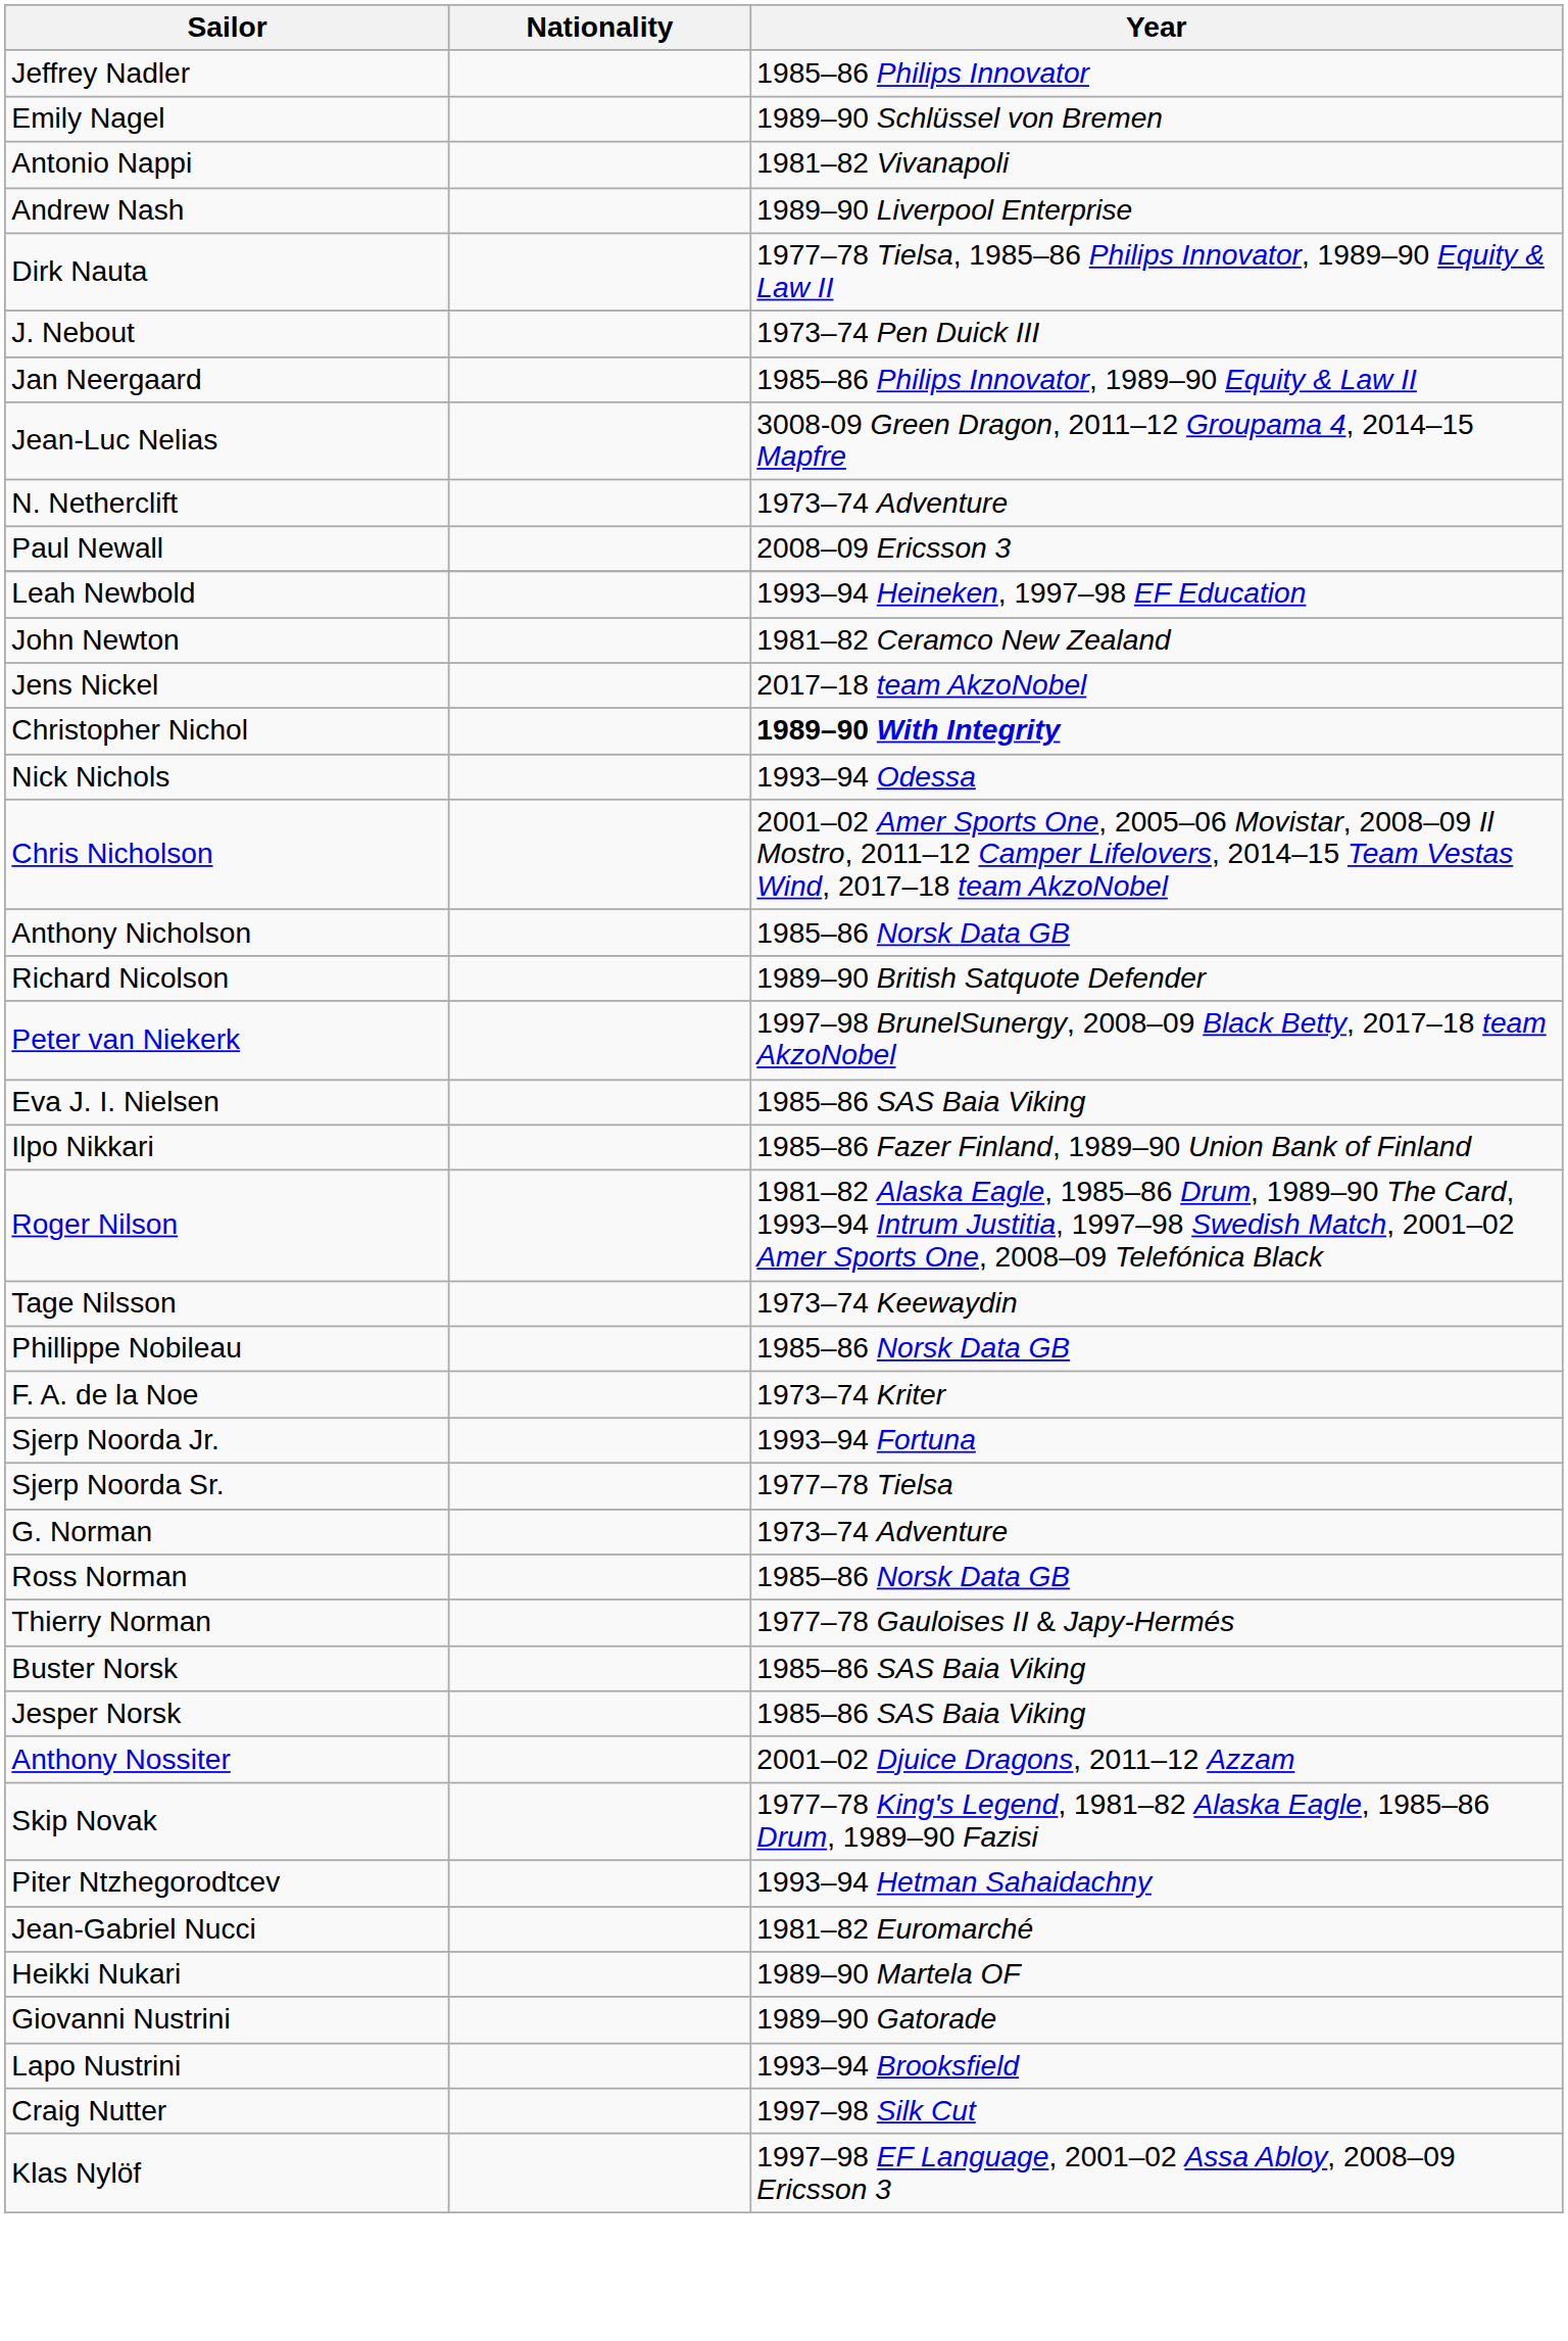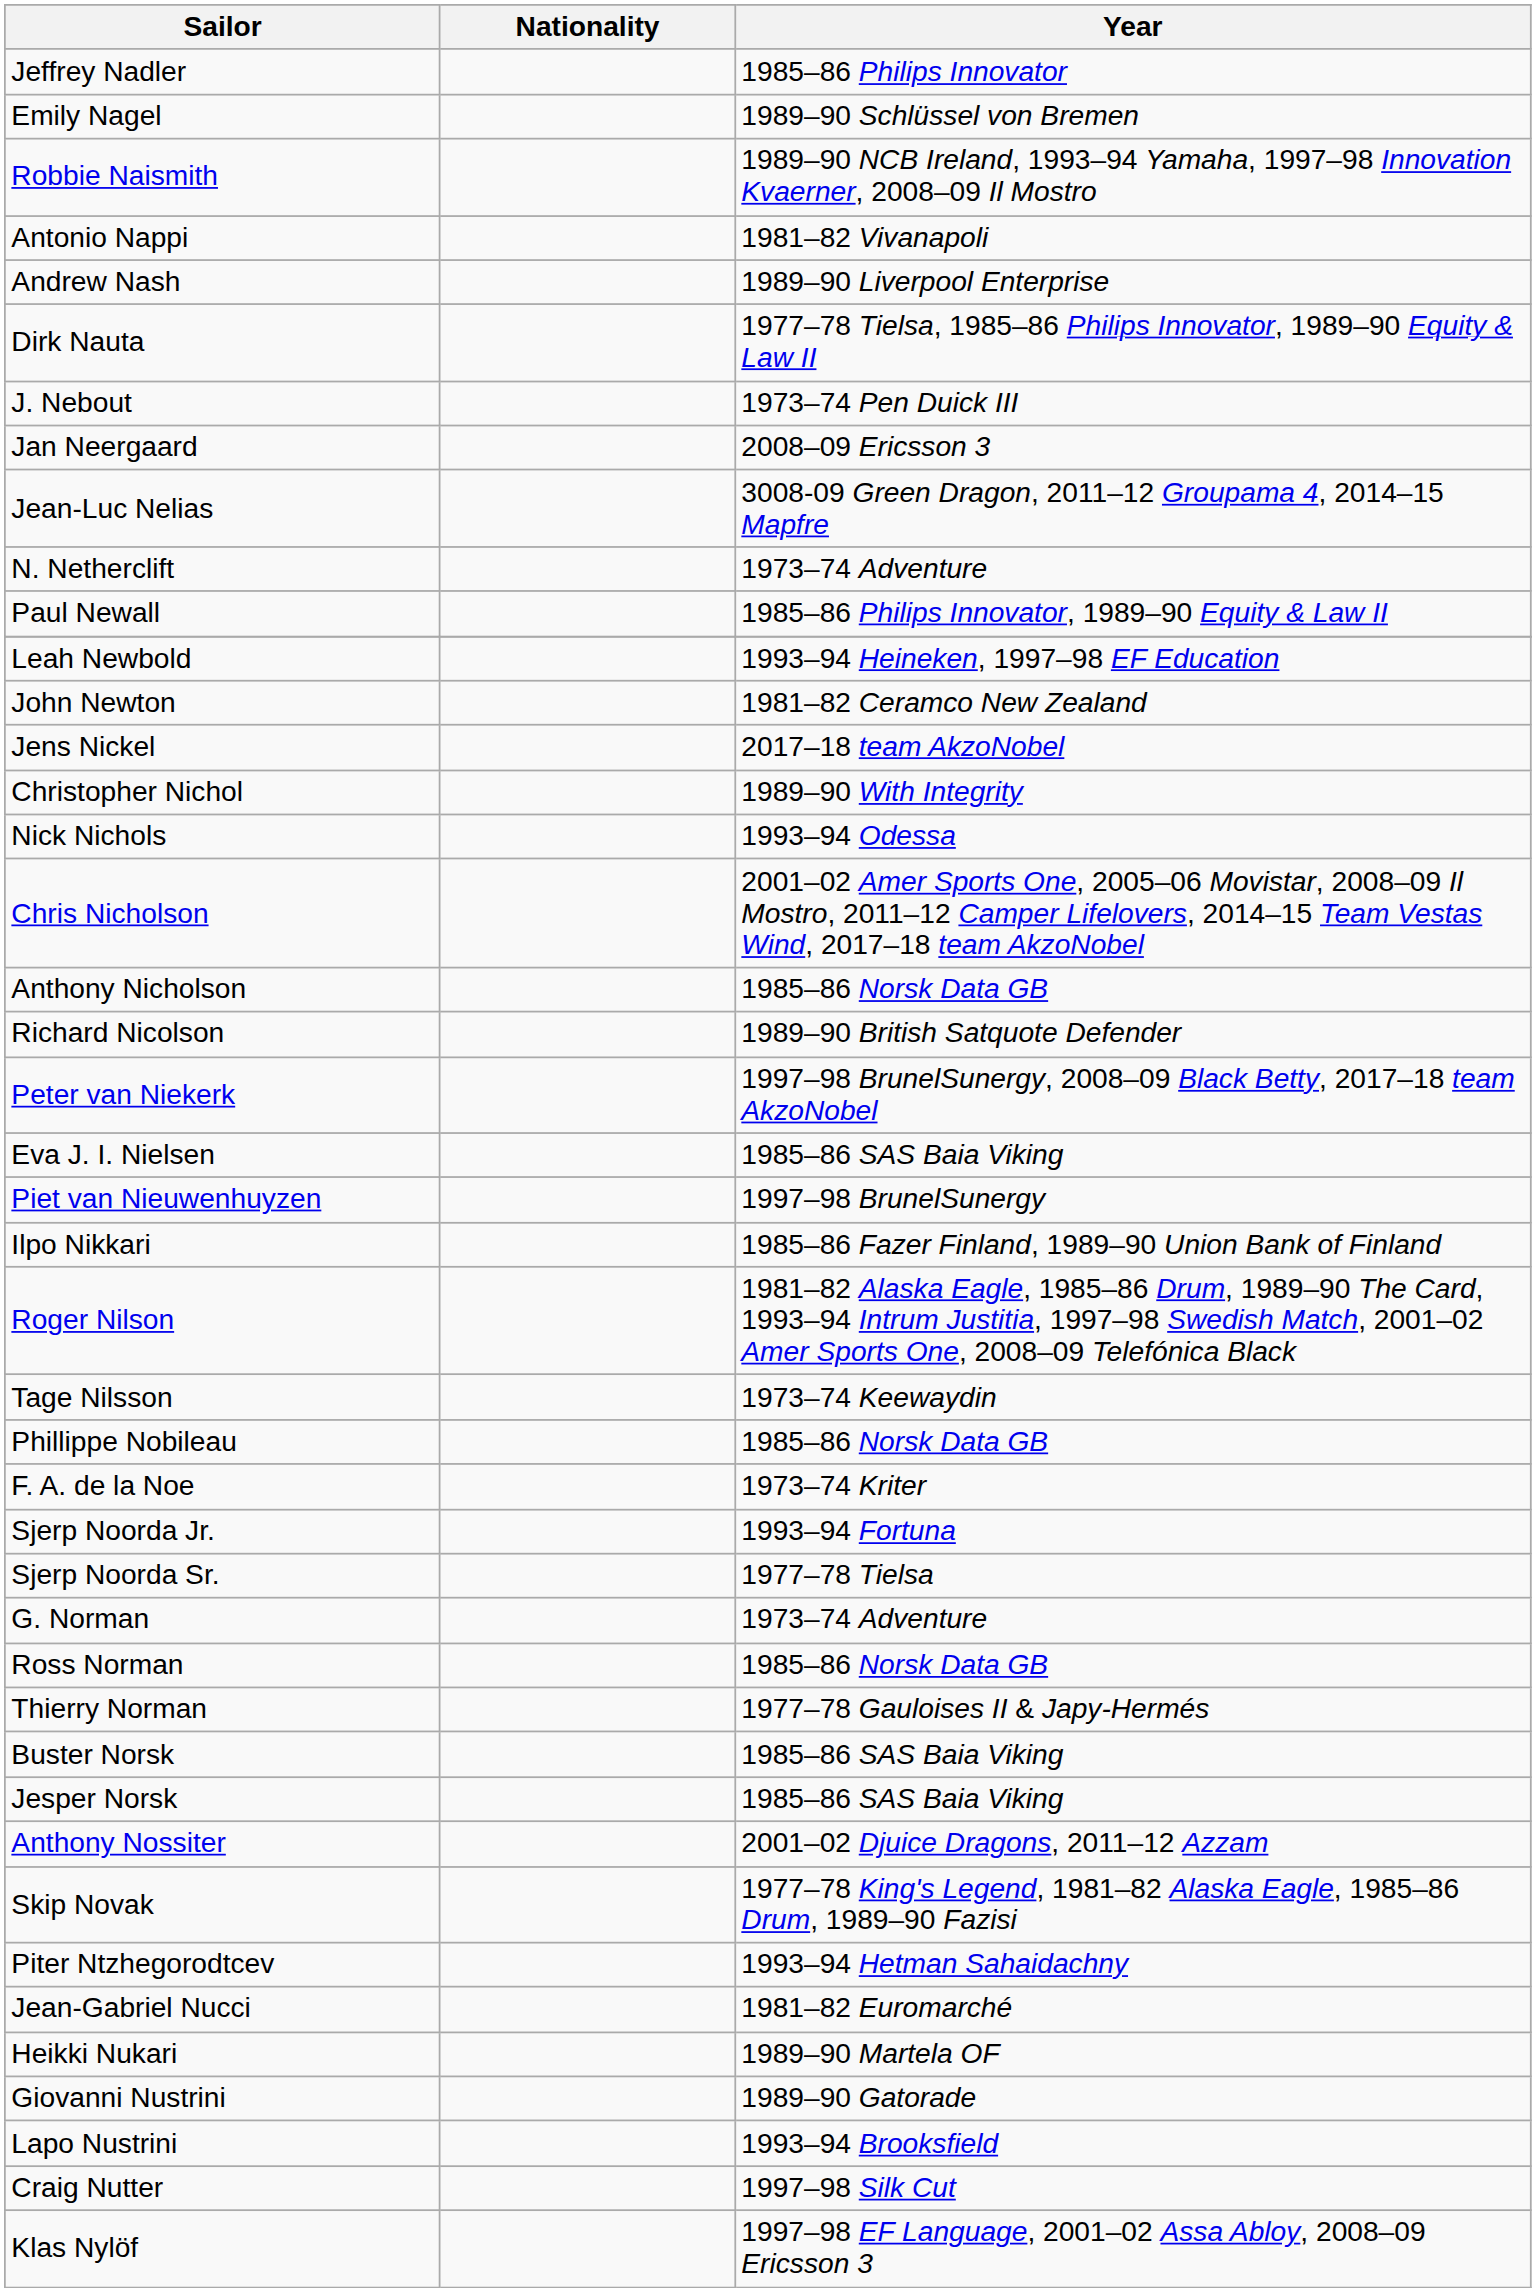+ row: Robbie Naismith | 1989–90 NCB Ireland, 1993–94 Yamaha, 1997–98 Innovation Kvaerner, 2008–09 Il Mostro
Jan Neergaard | Year: 1985–86 Philips Innovator, 1989–90 Equity & Law II -> 2008–09 Ericsson 3
Paul Newall | Year: 2008–09 Ericsson 3 -> 1985–86 Philips Innovator, 1989–90 Equity & Law II
Christopher Nichol | Year: bold -> normal
+ row: Piet van Nieuwenhuyzen | 1997–98 BrunelSunergy
